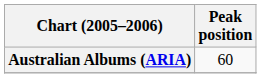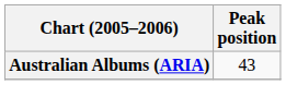Australian Albums (ARIA) | Peak position: 60 -> 43
